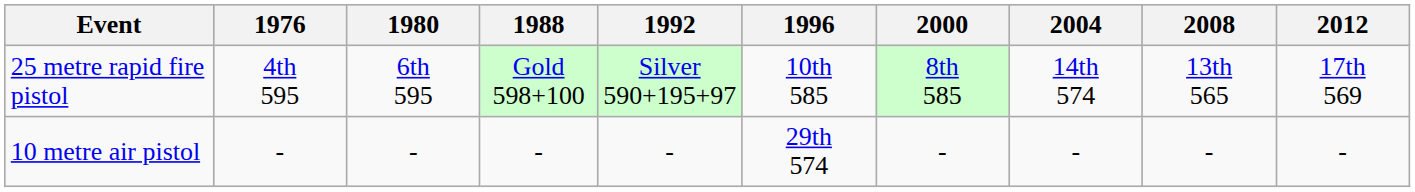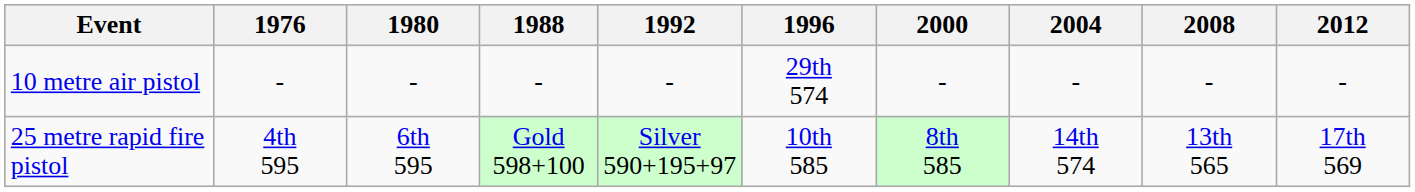rows swapped: 25 metre rapid fire pistol <-> 10 metre air pistol
